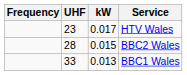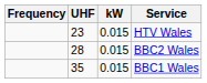HTV Wales | kW: 0.017 -> 0.015
BBC1 Wales | UHF: 33 -> 35
BBC1 Wales | kW: 0.013 -> 0.015
